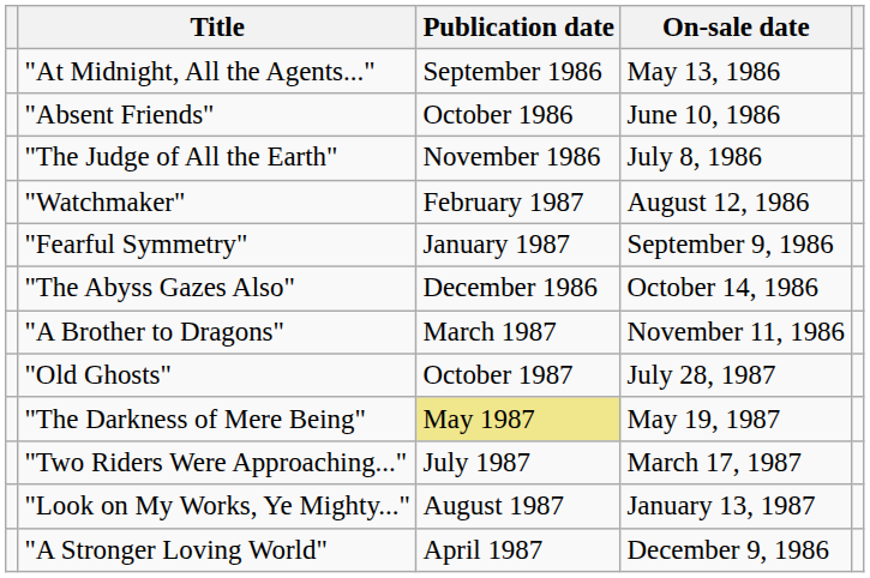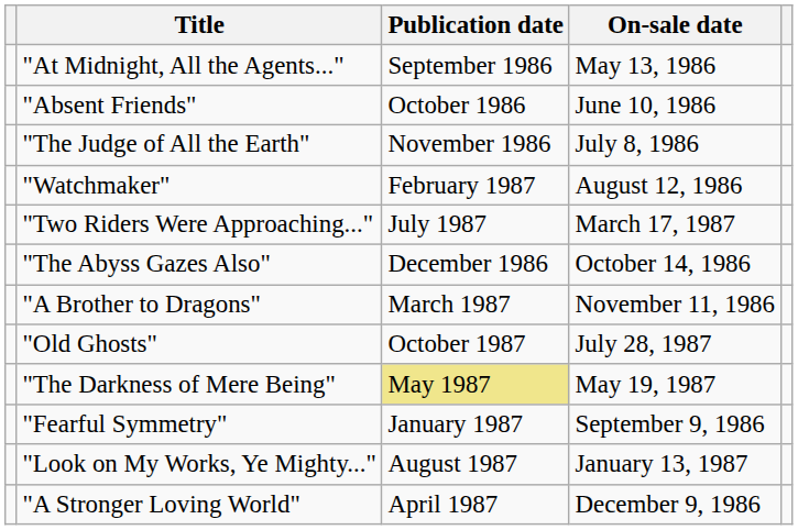rows swapped: "Fearful Symmetry" <-> "Two Riders Were Approaching..."
